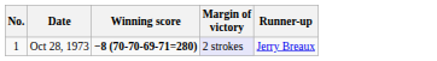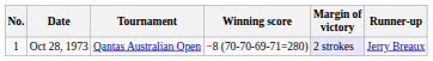+ column: Tournament | Qantas Australian Open
Oct 28, 1973 | Winning score: bold -> normal
